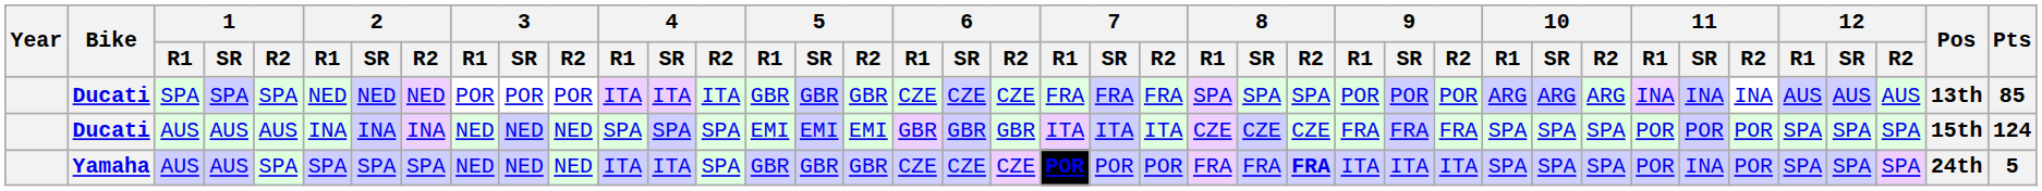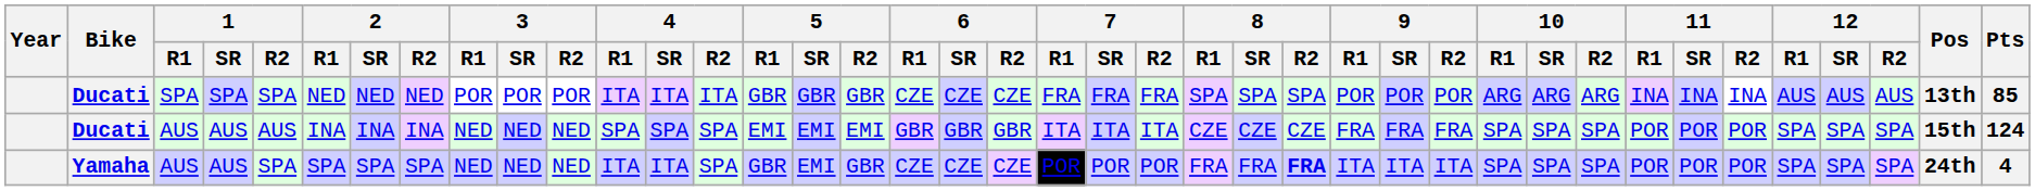Yamaha | 5 / SR: GBR -> EMI
Yamaha | 7 / R1: bold -> normal
Yamaha | 11 / SR: INA -> POR
Yamaha | Pts: 5 -> 4
